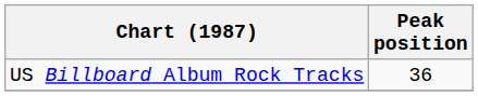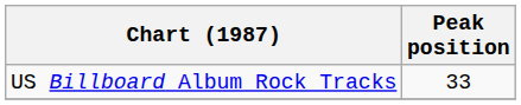US Billboard Album Rock Tracks | Peak position: 36 -> 33
